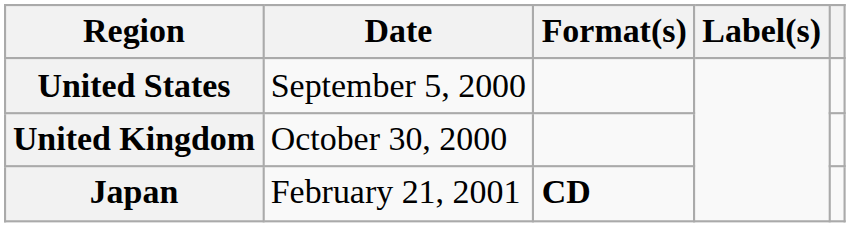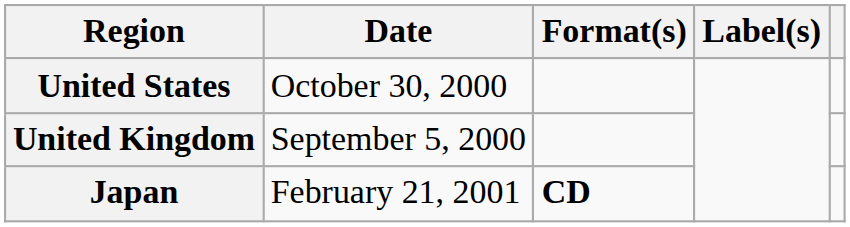United States | Date: September 5, 2000 -> October 30, 2000
United Kingdom | Date: October 30, 2000 -> September 5, 2000
